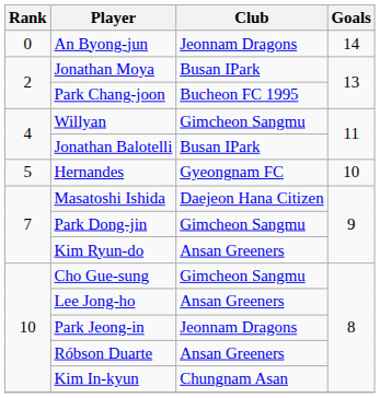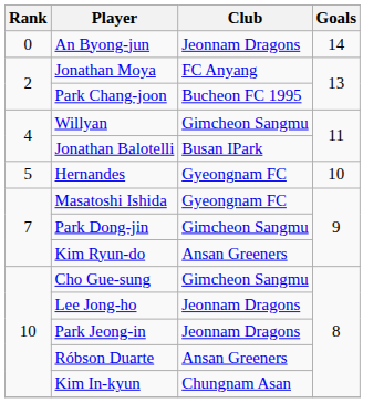Jonathan Moya | Club: Busan IPark -> FC Anyang
Masatoshi Ishida | Club: Daejeon Hana Citizen -> Gyeongnam FC
Lee Jong-ho | Club: Ansan Greeners -> Jeonnam Dragons
